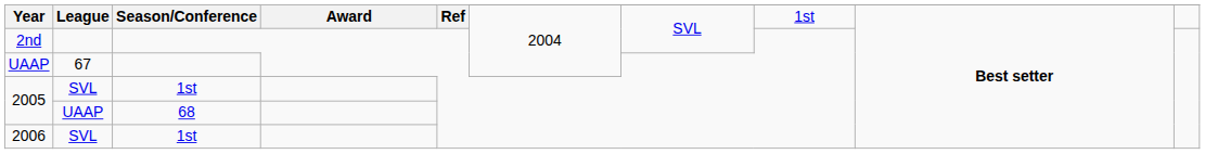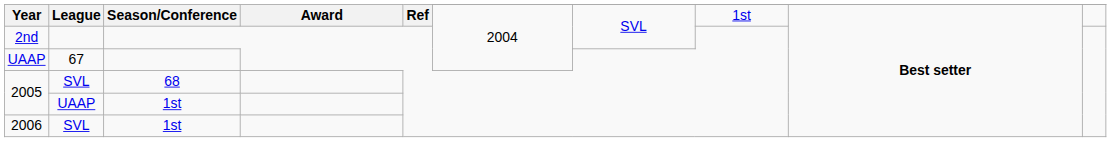2005 / SVL | Season/Conference: 1st -> 68
2005 / UAAP | Season/Conference: 68 -> 1st
